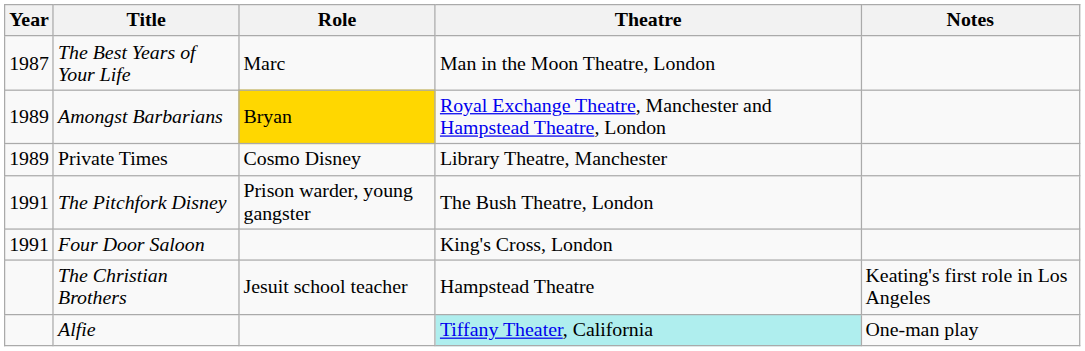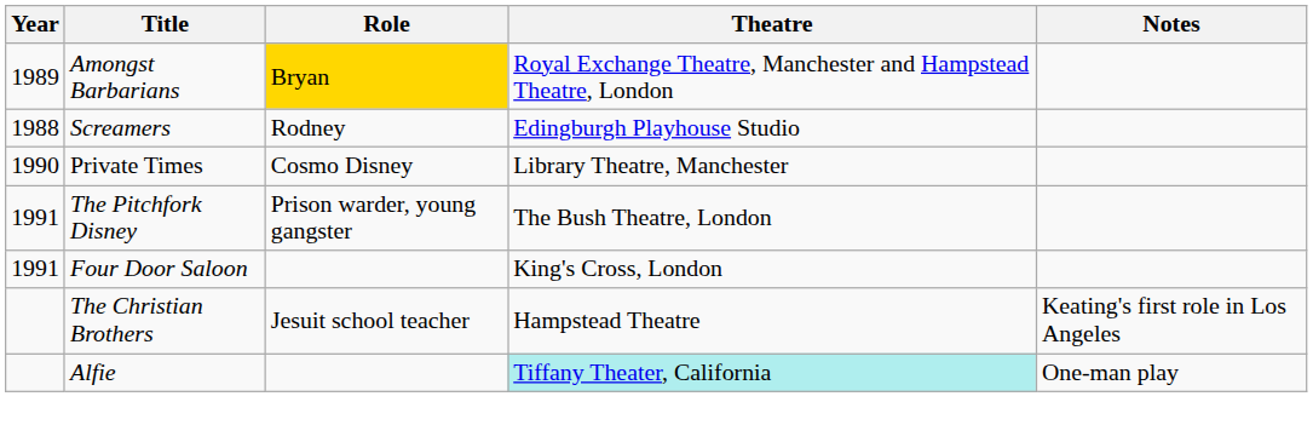- row: 1987 | The Best Years of Your Life | Marc | Man in the Moon Theatre, London
+ row: 1988 | Screamers | Rodney | Edingburgh Playhouse Studio
Private Times | Year: 1989 -> 1990
